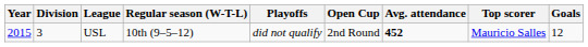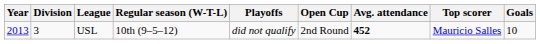USL | Year: 2015 -> 2013
USL | Goals: 12 -> 10
